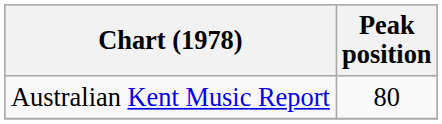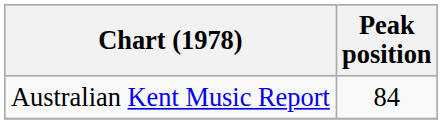Australian Kent Music Report | Peak position: 80 -> 84
